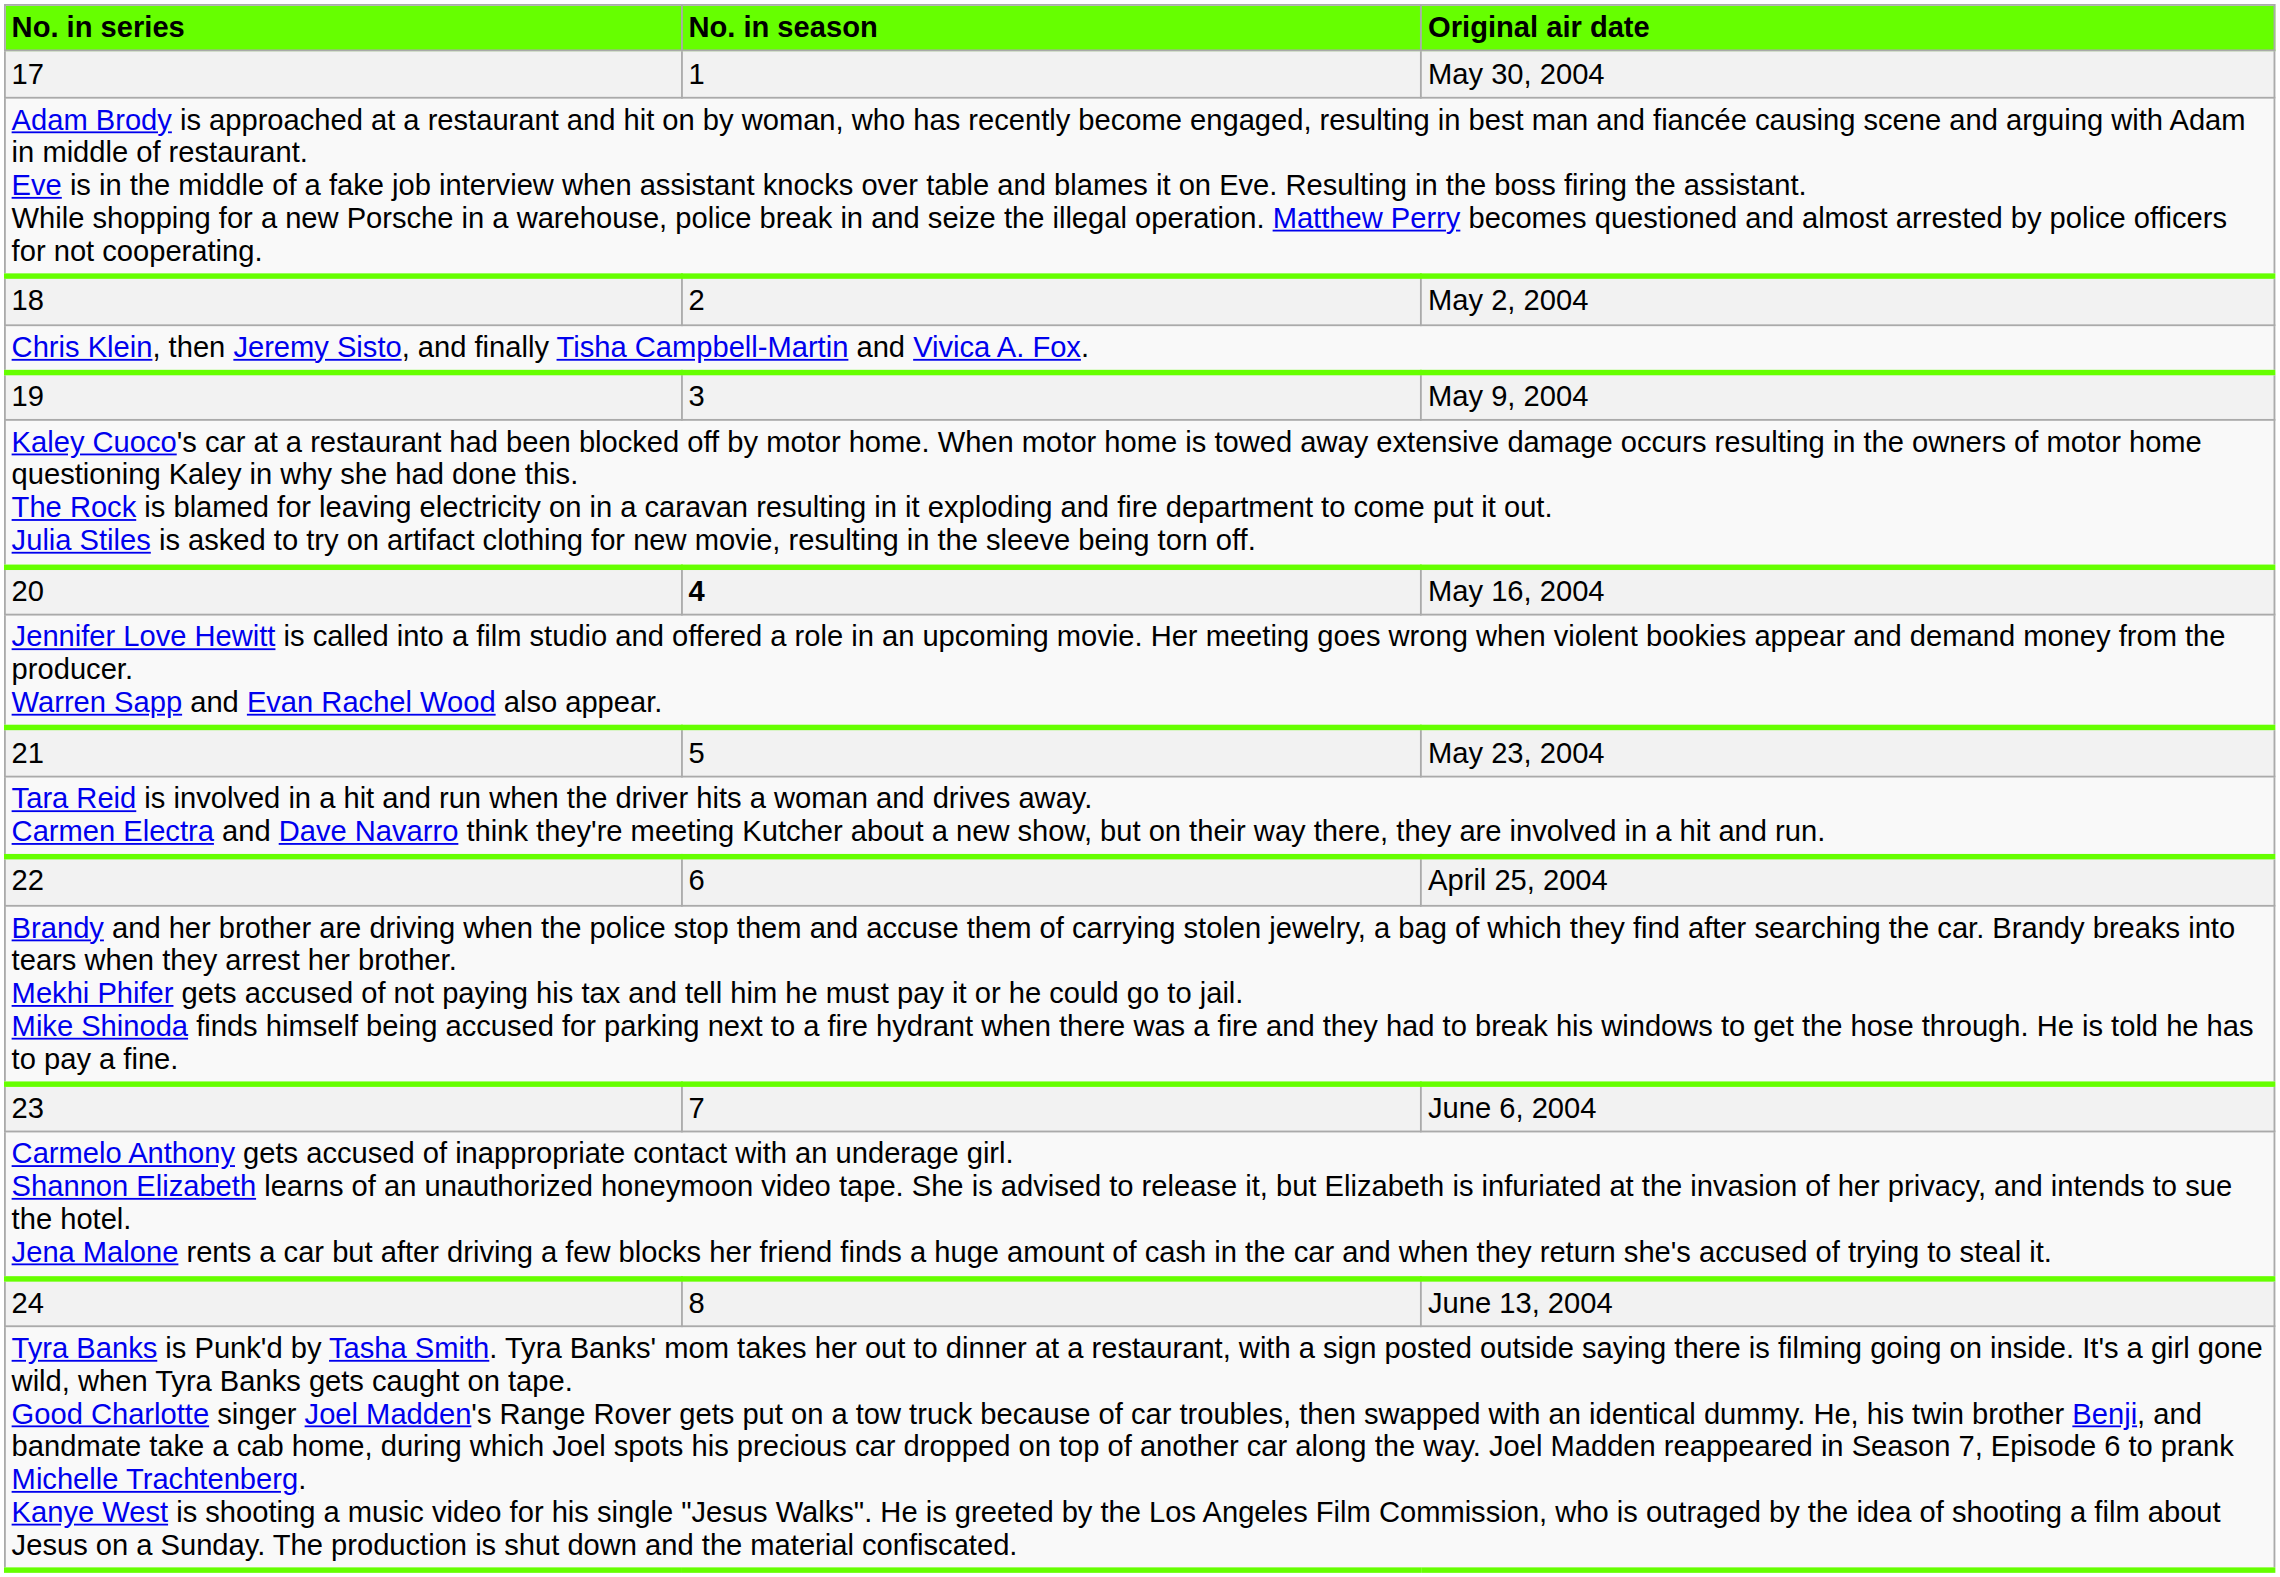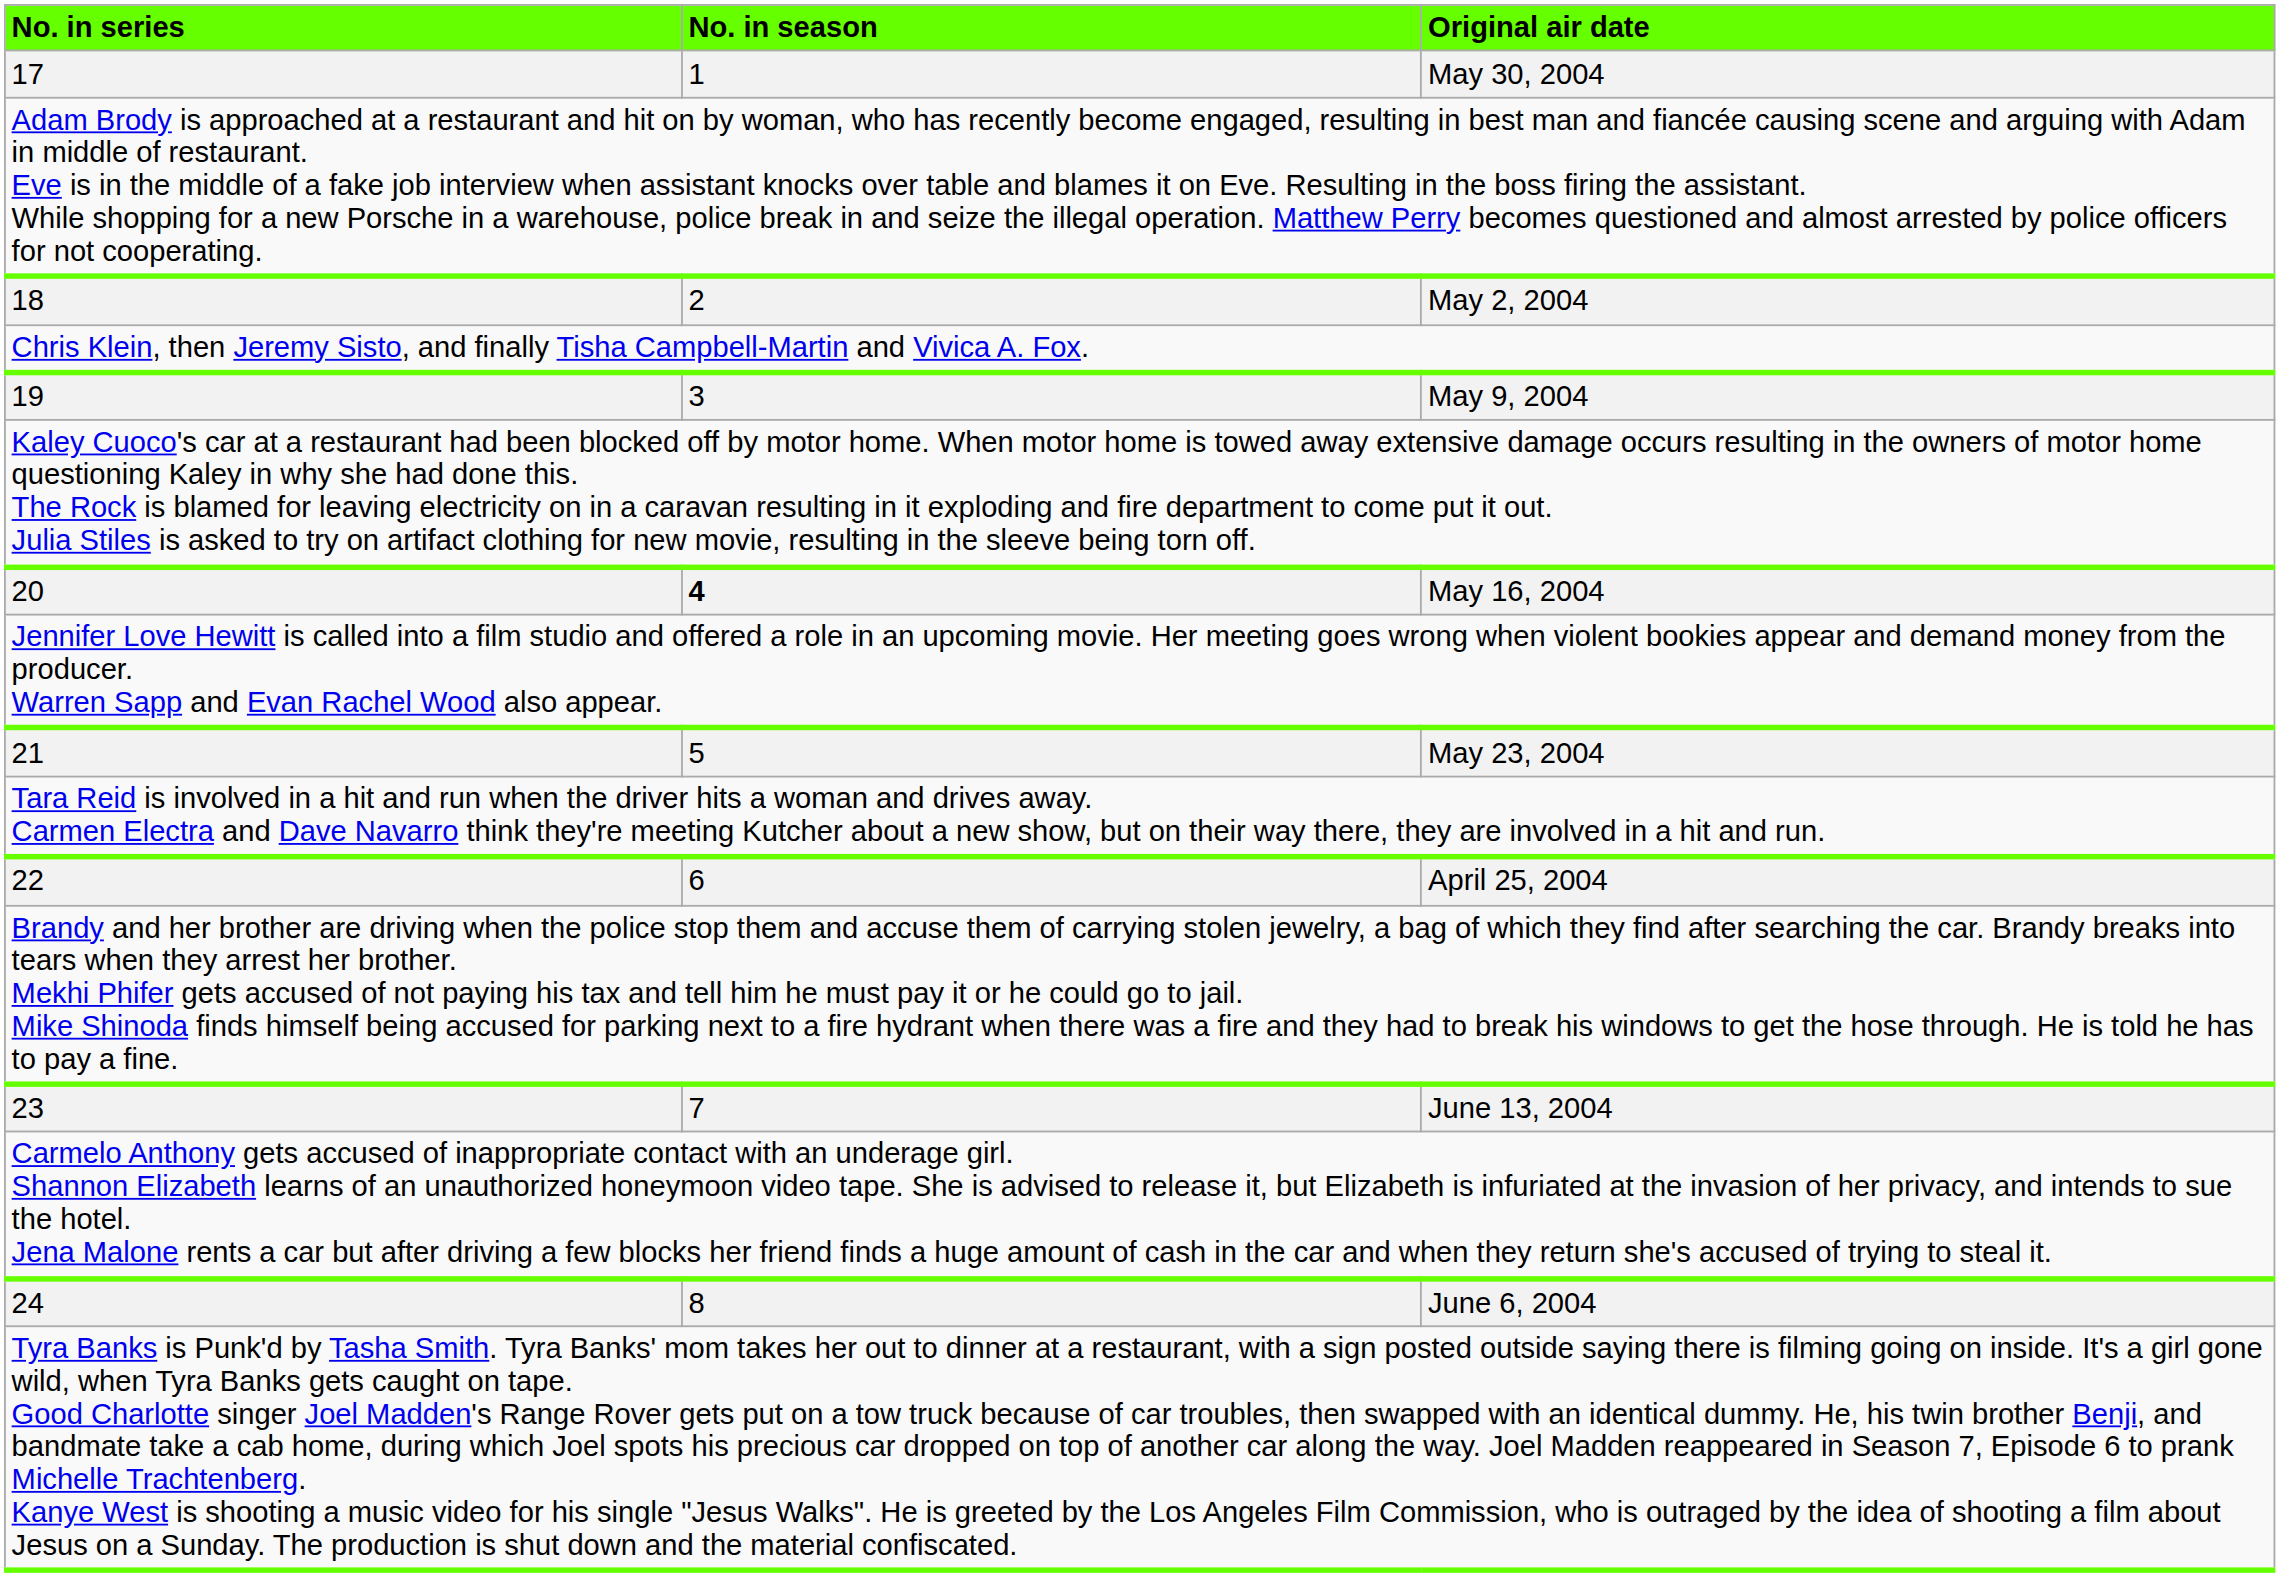23 | column 3: June 6, 2004 -> June 13, 2004
24 | column 3: June 13, 2004 -> June 6, 2004
